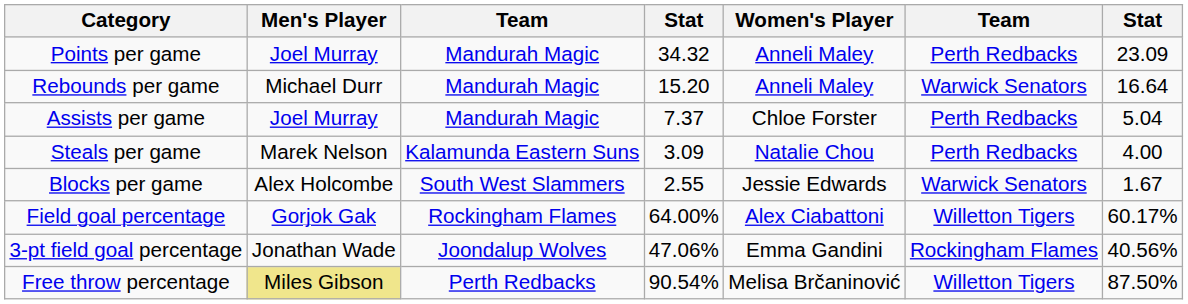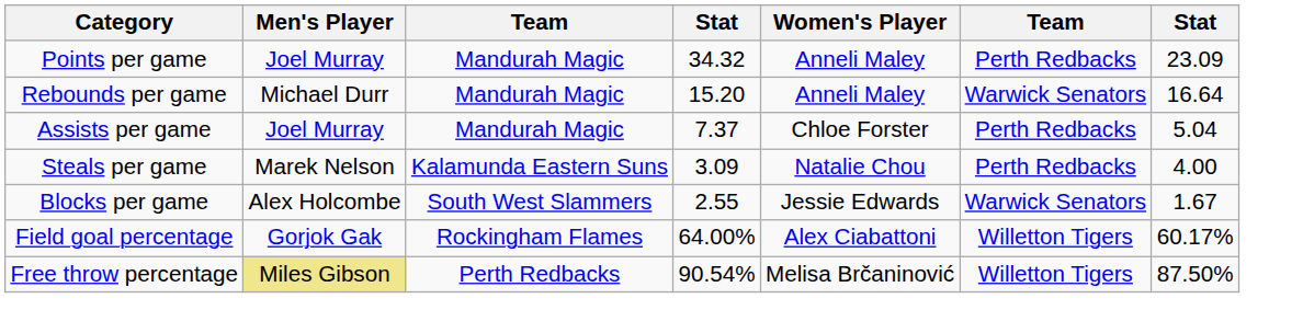- row: 3-pt field goal percentage | Jonathan Wade | Joondalup Wolves | 47.06% | Emma Gandini | Rockingham Flames | 40.56%
